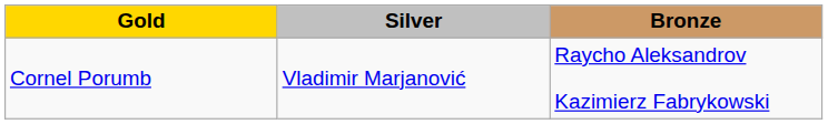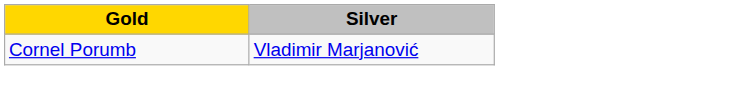- column: Bronze | Raycho Aleksandrov Kazimierz Fabrykowski
